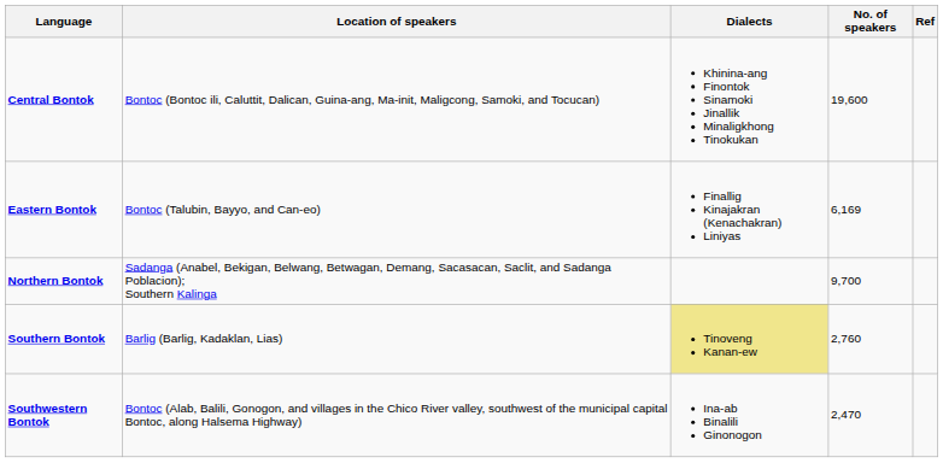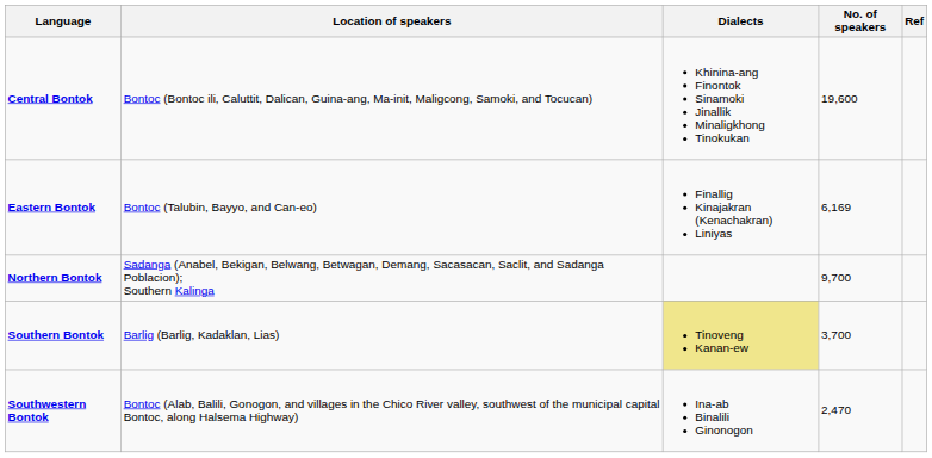Southern Bontok | No. of speakers: 2,760 -> 3,700
